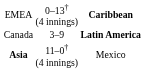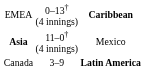rows swapped: Asia <-> Canada
